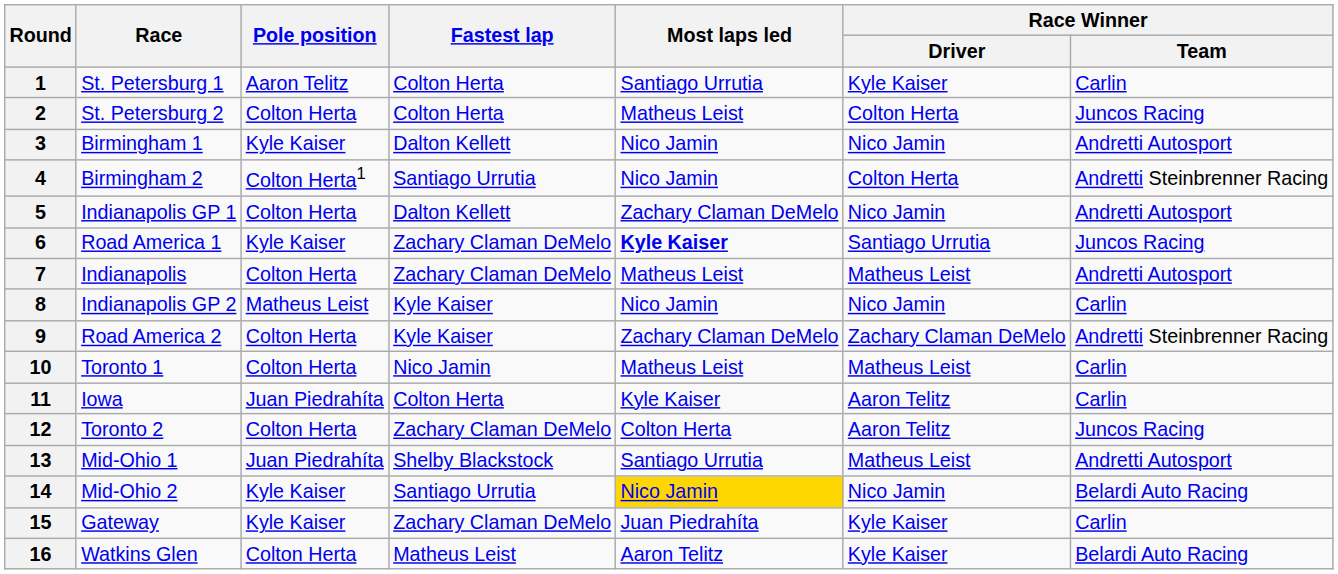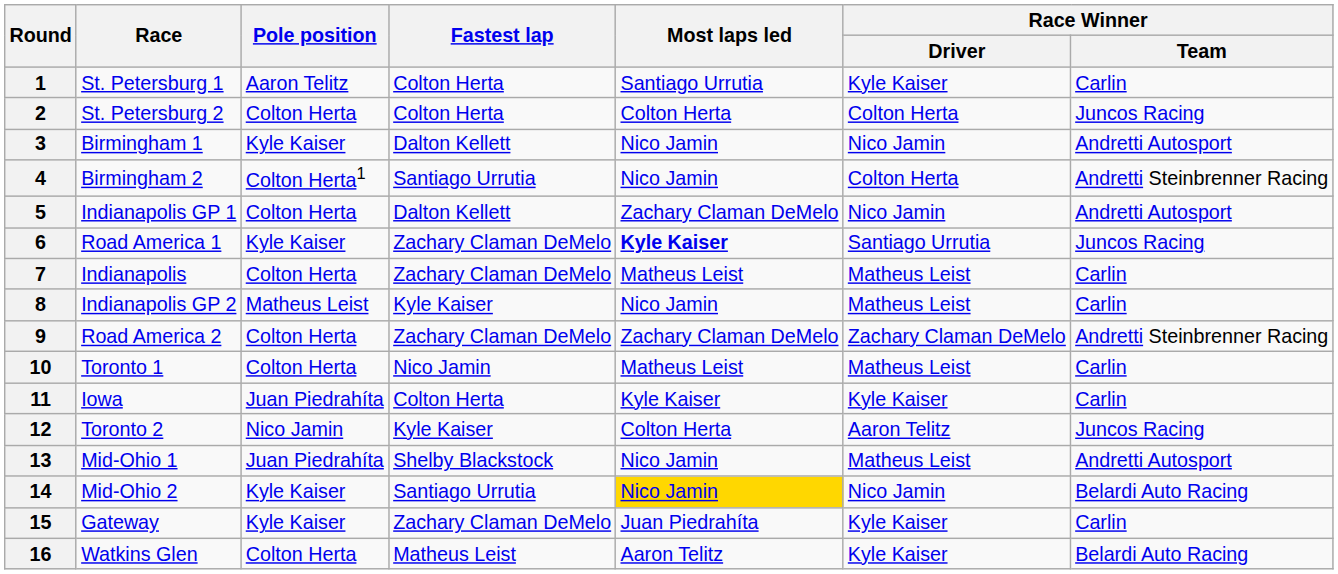2 | Most laps led: Matheus Leist -> Colton Herta
7 | Race Winner / Team: Andretti Autosport -> Carlin
8 | Race Winner / Driver: Nico Jamin -> Matheus Leist
9 | Fastest lap: Kyle Kaiser -> Zachary Claman DeMelo
11 | Race Winner / Driver: Aaron Telitz -> Kyle Kaiser
12 | Pole position: Colton Herta -> Nico Jamin
12 | Fastest lap: Zachary Claman DeMelo -> Kyle Kaiser
13 | Most laps led: Santiago Urrutia -> Nico Jamin
